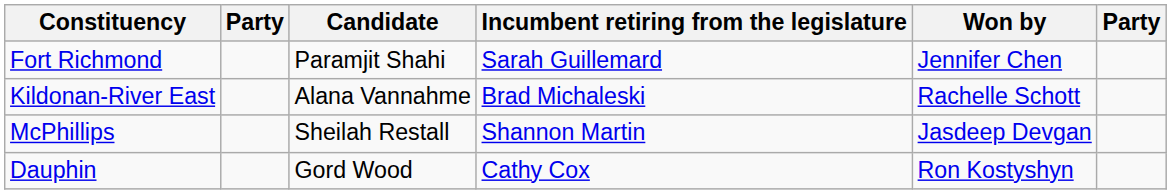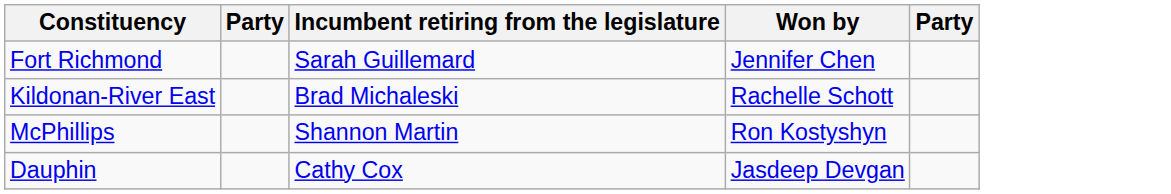- column: Candidate | Paramjit Shahi | Alana Vannahme | Sheilah Restall | Gord Wood
McPhillips | Won by: Jasdeep Devgan -> Ron Kostyshyn
Dauphin | Won by: Ron Kostyshyn -> Jasdeep Devgan
